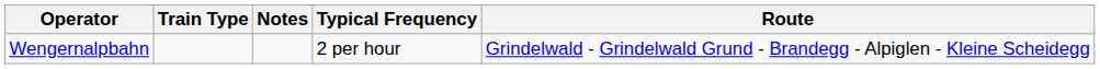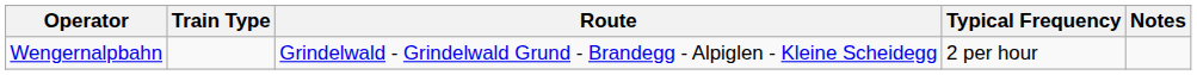columns swapped: Route <-> Notes
